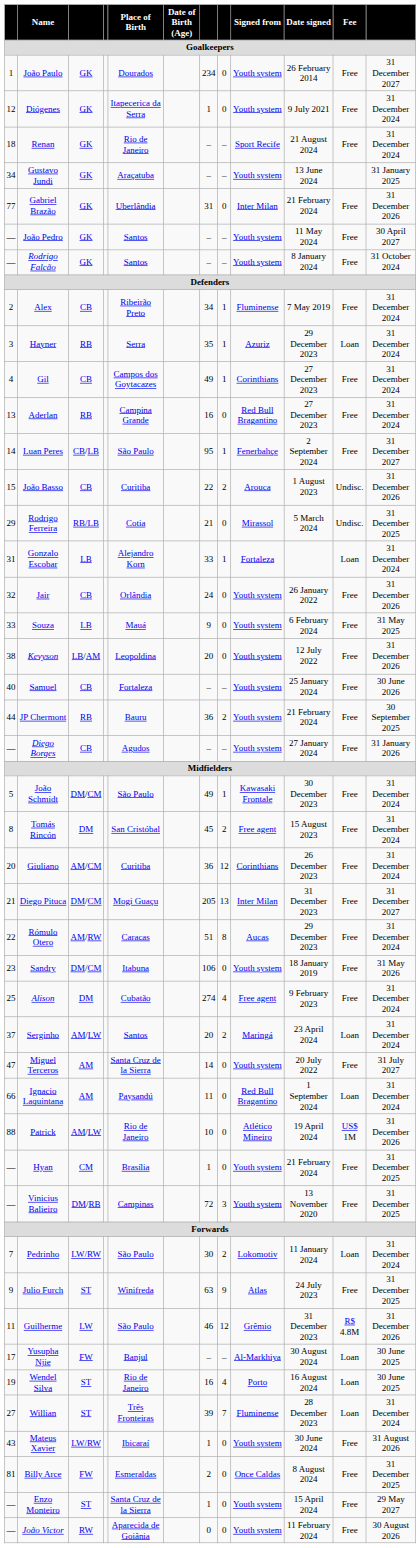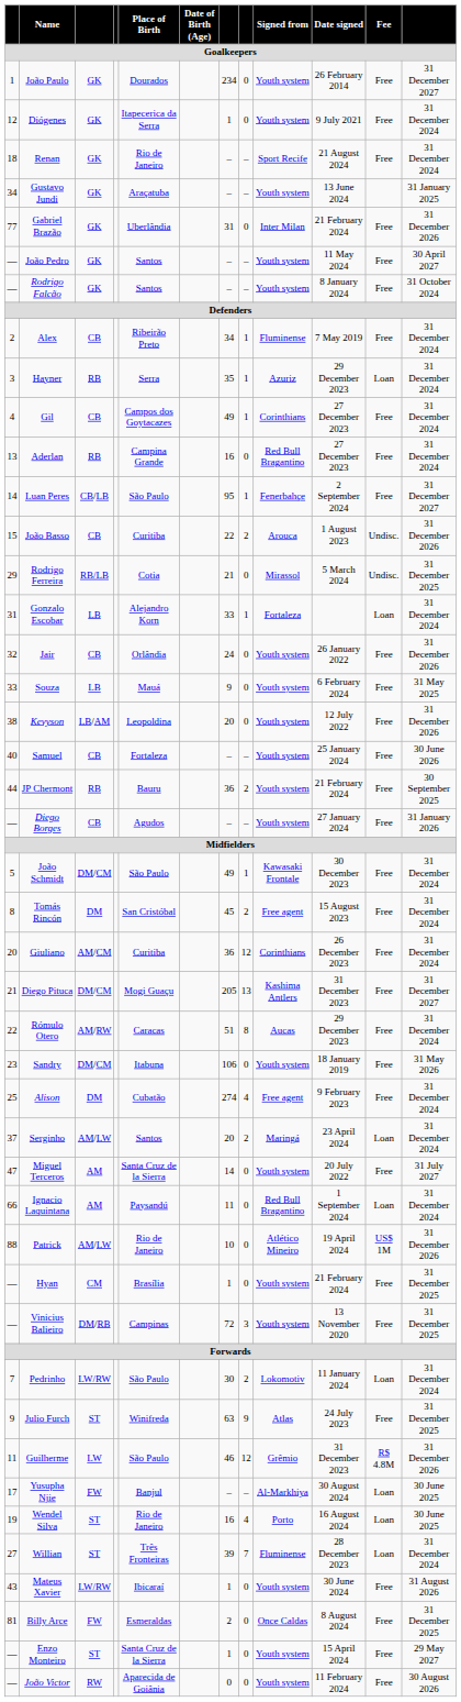Diego Pituca | Signed from: Inter Milan -> Kashima Antlers
